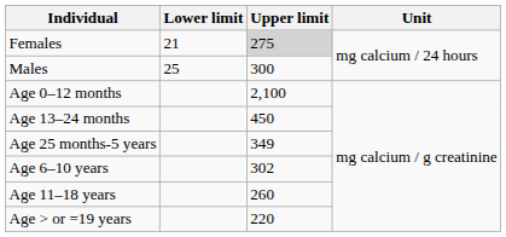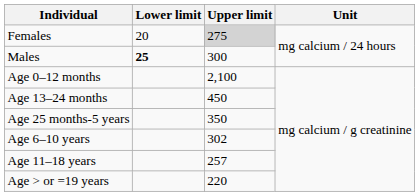Females | Lower limit: 21 -> 20
Males | Lower limit: normal -> bold
Age 25 months-5 years | Upper limit: 349 -> 350
Age 11–18 years | Upper limit: 260 -> 257
